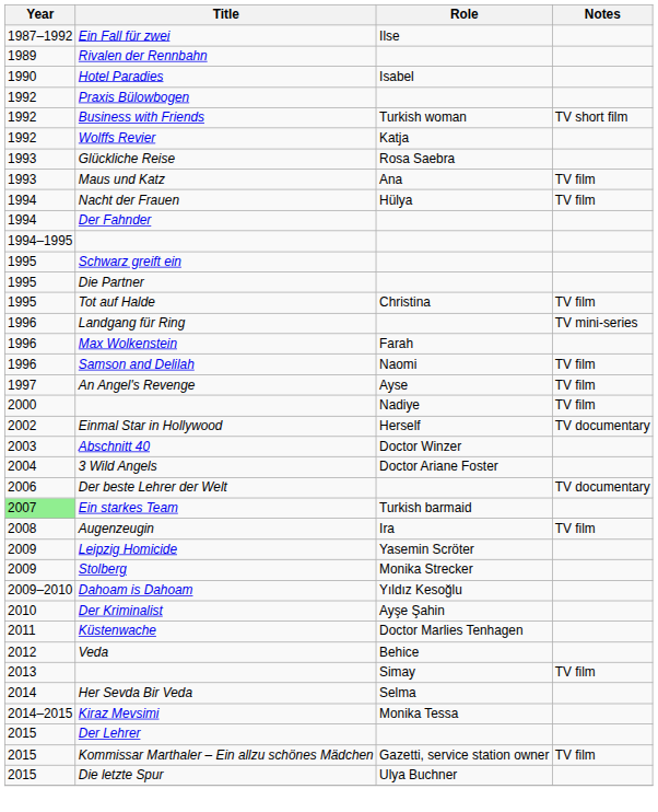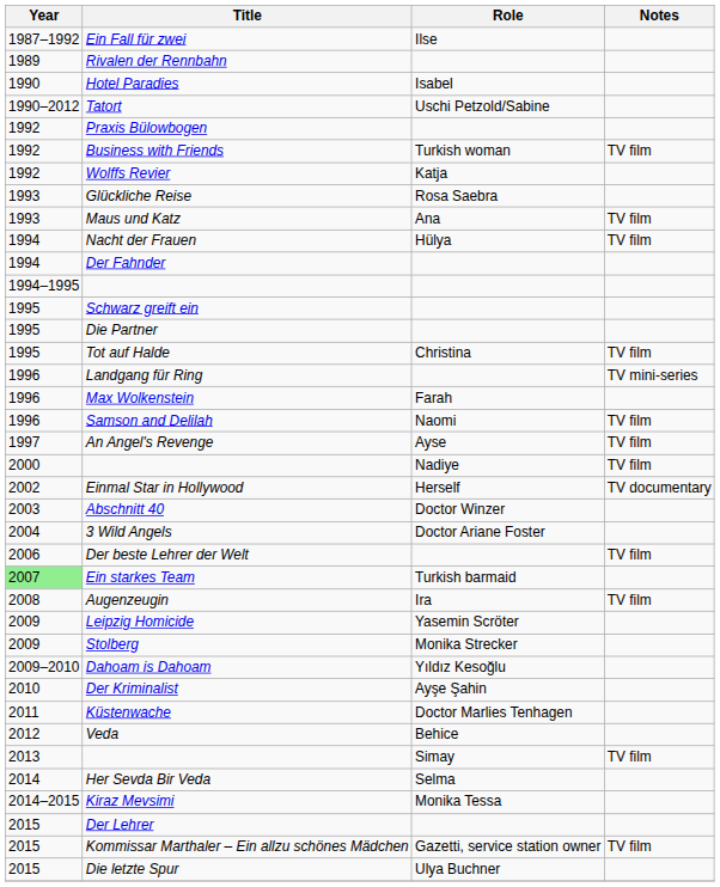+ row: 1990–2012 | Tatort | Uschi Petzold/Sabine
Business with Friends | Notes: TV short film -> TV film
Der beste Lehrer der Welt | Notes: TV documentary -> TV film
